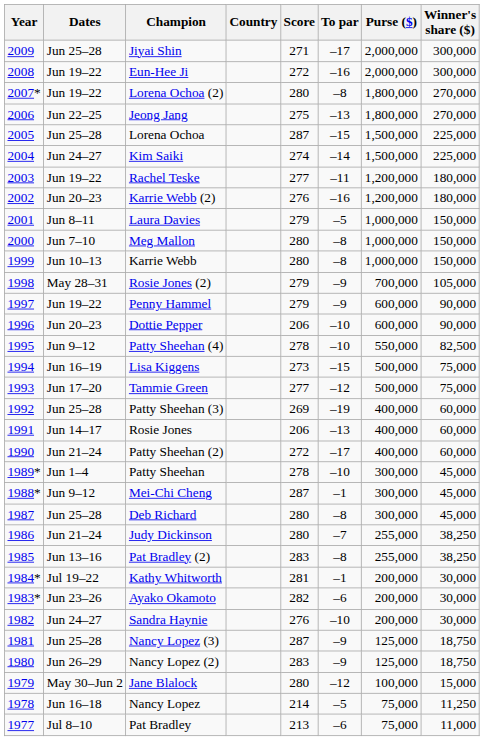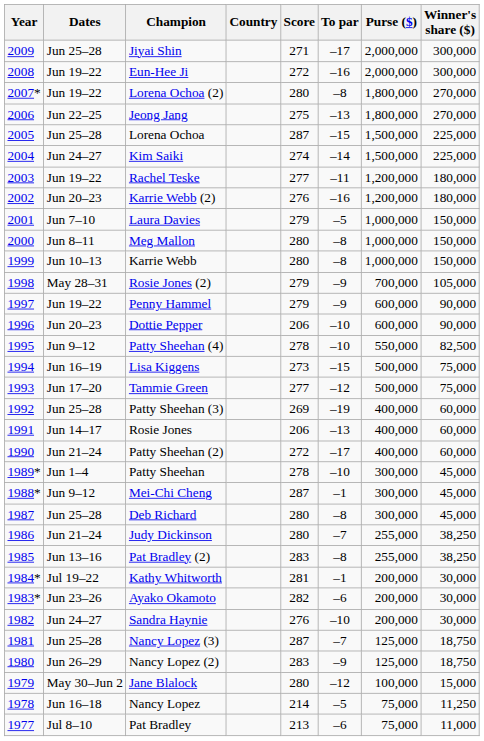Laura Davies | Dates: Jun 8–11 -> Jun 7–10
Meg Mallon | Dates: Jun 7–10 -> Jun 8–11
Nancy Lopez (3) | To par: –9 -> –7
